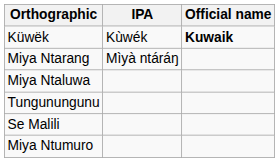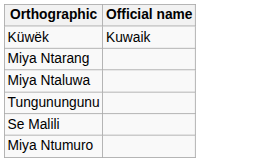- column: IPA | Kùwék | Mìyà ntáráŋ
Küwëk | Official name: bold -> normal
